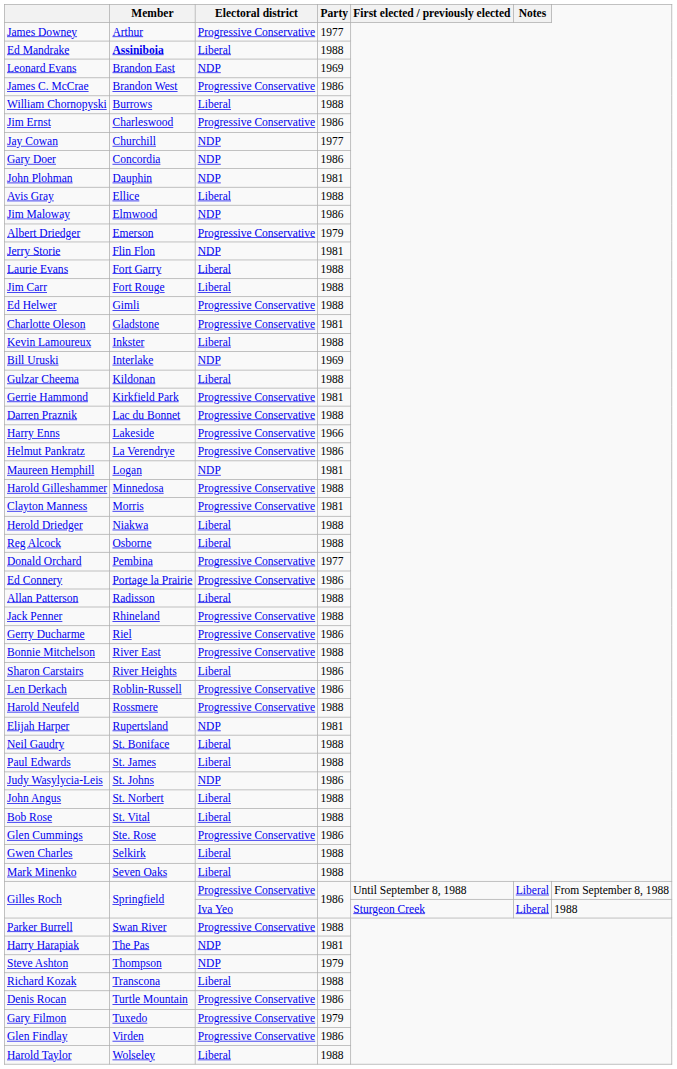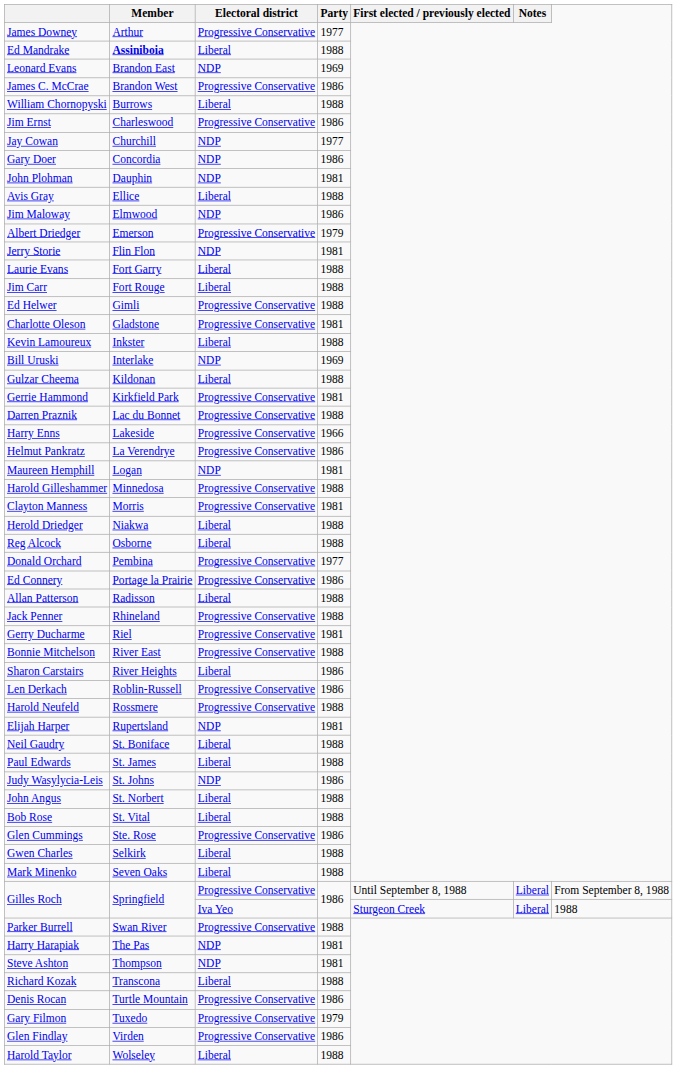Gerry Ducharme | Party: 1986 -> 1981
Steve Ashton | Party: 1979 -> 1981
